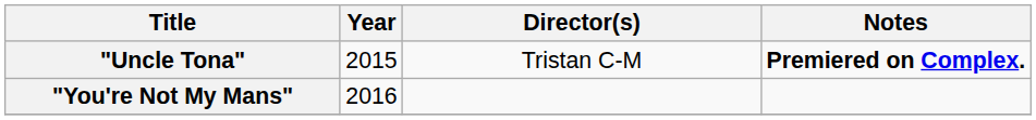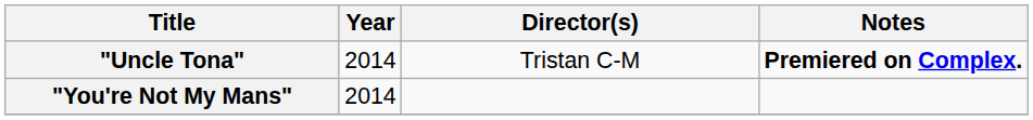"Uncle Tona" | Year: 2015 -> 2014
"You're Not My Mans" | Year: 2016 -> 2014
